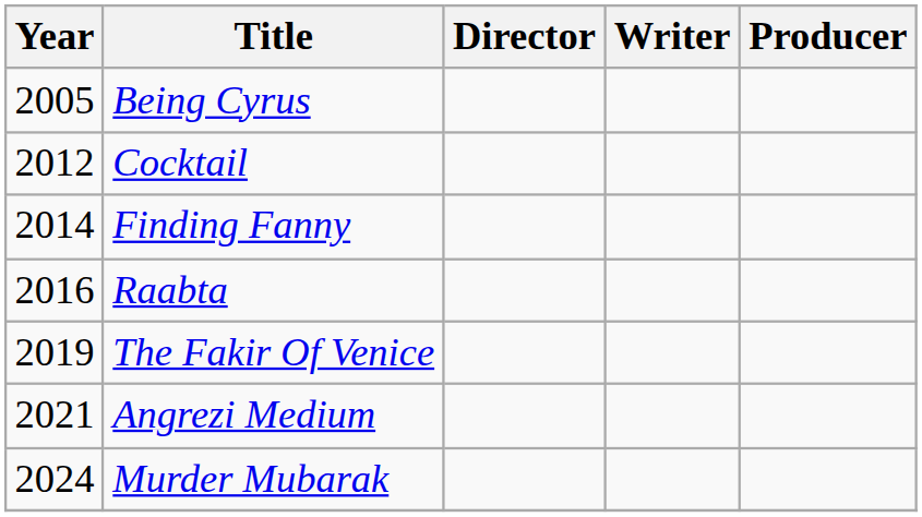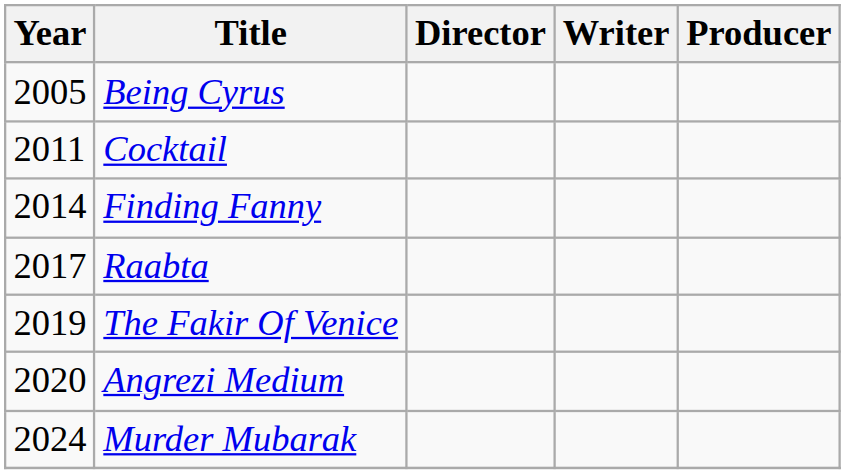Cocktail | Year: 2012 -> 2011
Raabta | Year: 2016 -> 2017
Angrezi Medium | Year: 2021 -> 2020
